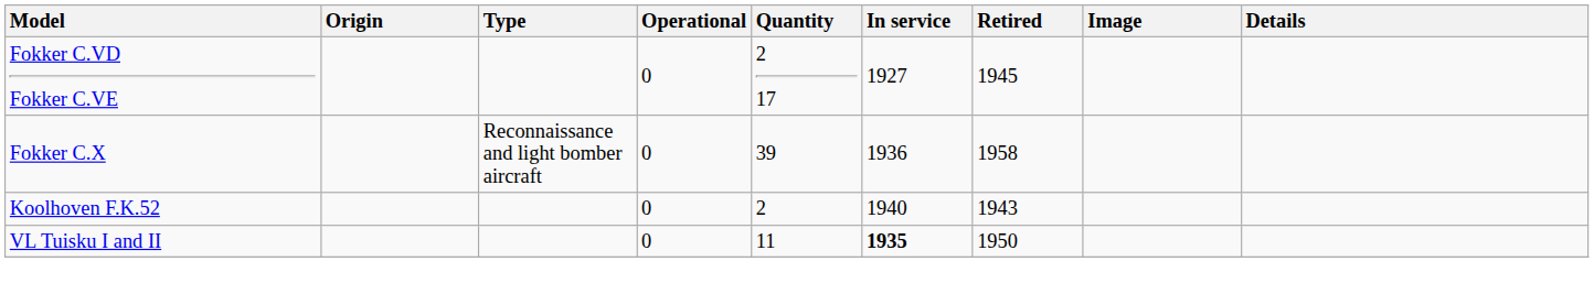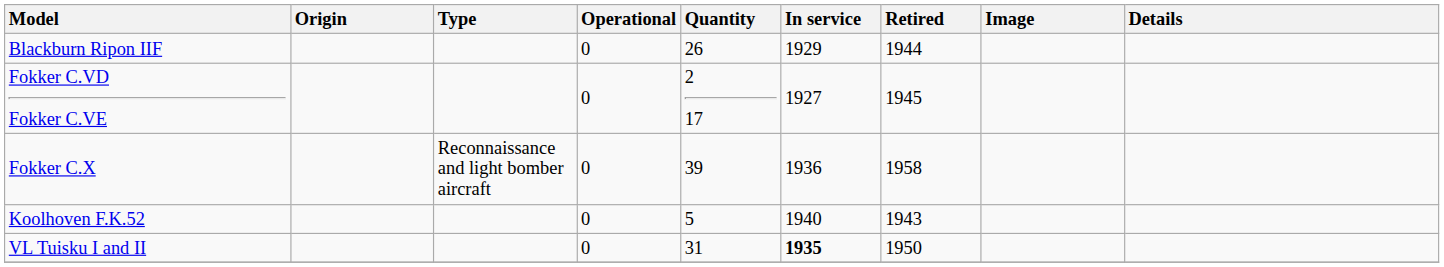+ row: Blackburn Ripon IIF | 0 | 26 | 1929 | 1944
Koolhoven F.K.52 | Quantity: 2 -> 5
VL Tuisku I and II | Quantity: 11 -> 31
